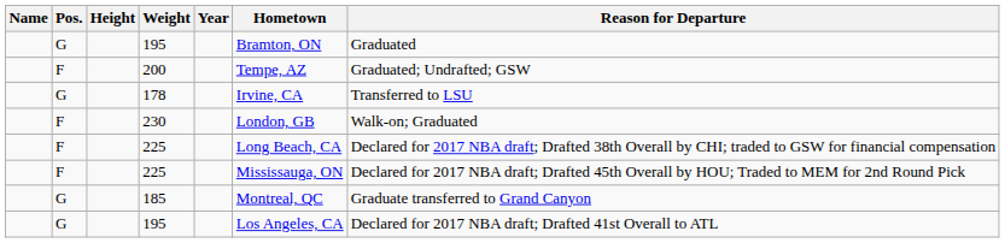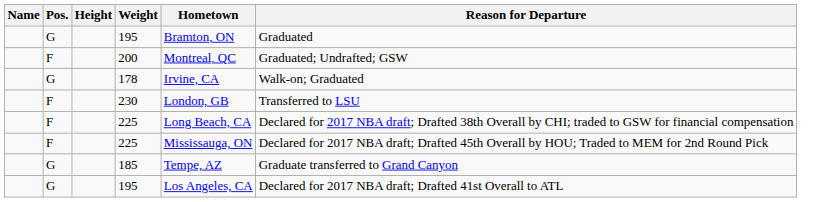- column: Year
200 | Hometown: Tempe, AZ -> Montreal, QC
178 | Reason for Departure: Transferred to LSU -> Walk-on; Graduated
230 | Reason for Departure: Walk-on; Graduated -> Transferred to LSU
185 | Hometown: Montreal, QC -> Tempe, AZ
